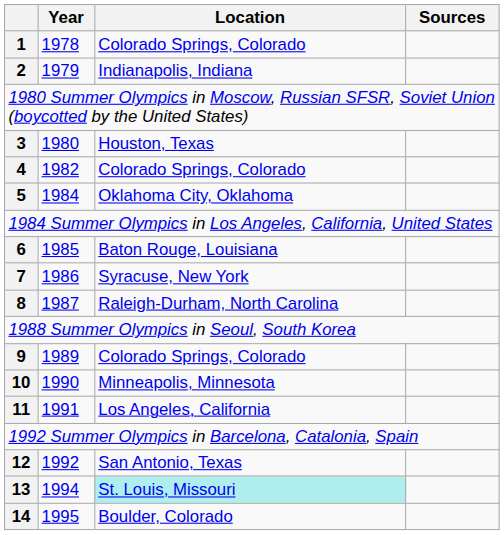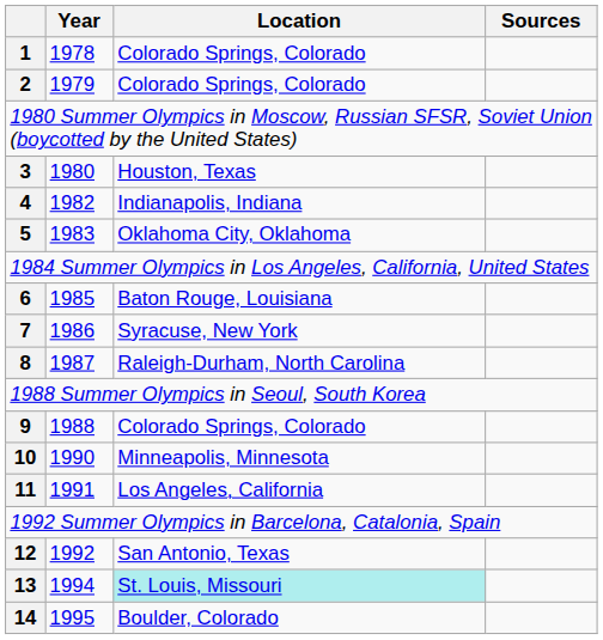2 | Location: Indianapolis, Indiana -> Colorado Springs, Colorado
4 | Location: Colorado Springs, Colorado -> Indianapolis, Indiana
5 | Year: 1984 -> 1983
9 | Year: 1989 -> 1988
